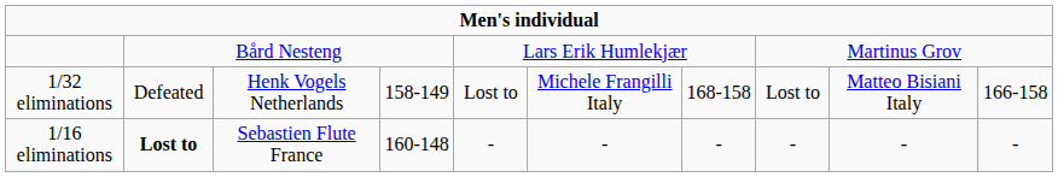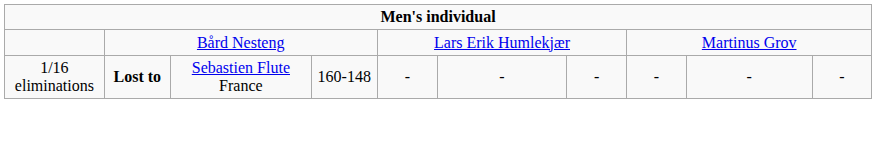- row: 1/32 eliminations | Defeated | Henk Vogels Netherlands | 158-149 | Lost to | Michele Frangilli Italy | 168-158 | Lost to | Matteo Bisiani Italy | 166-158
